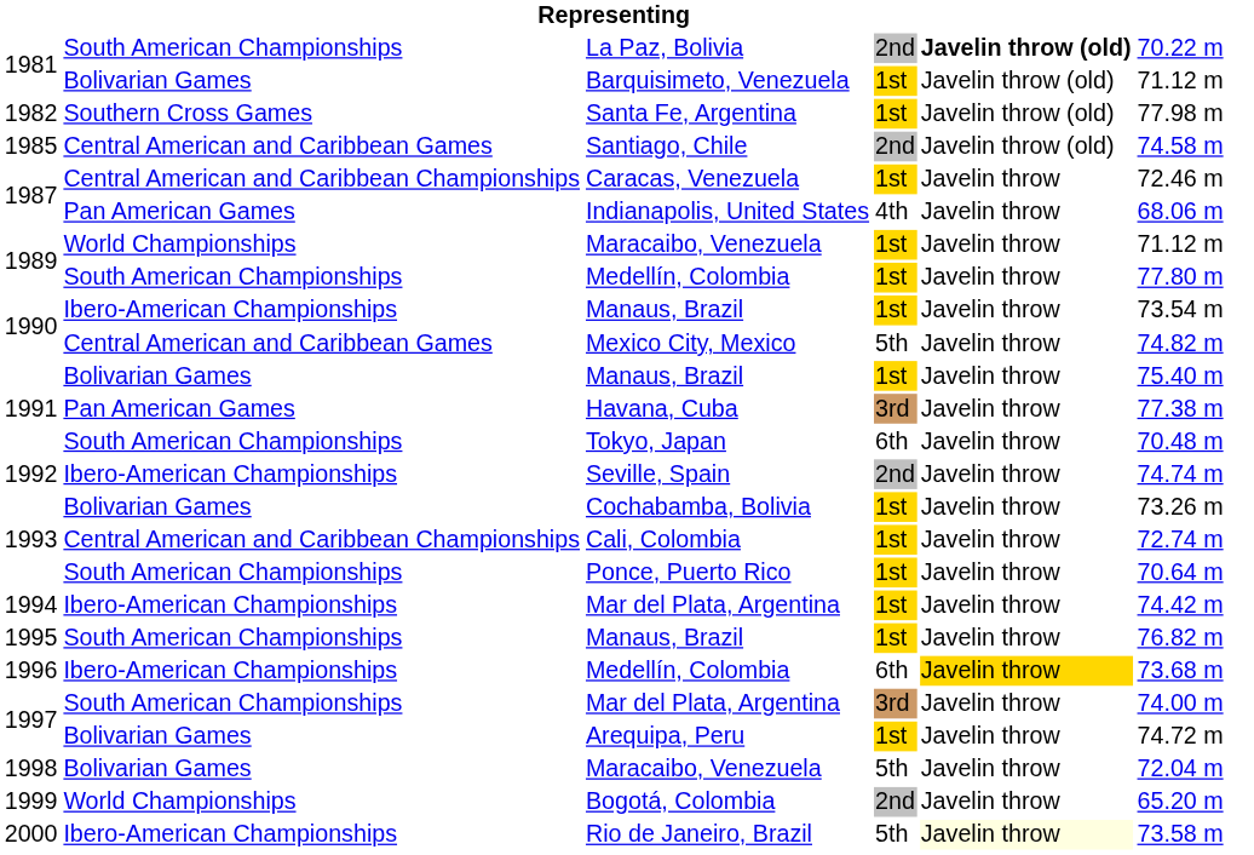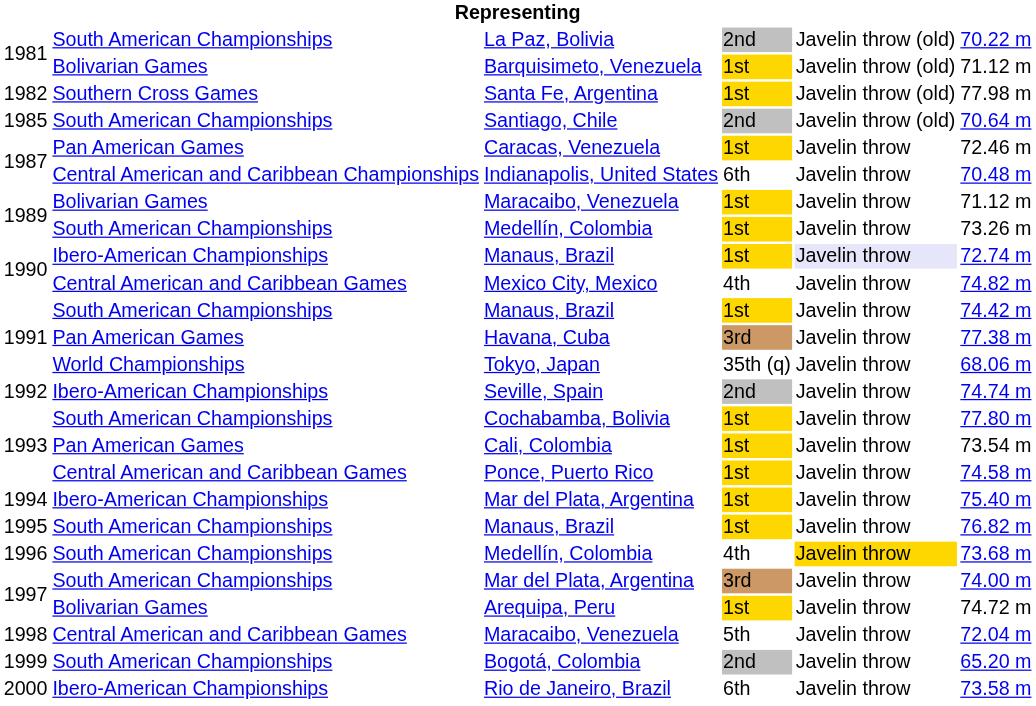La Paz, Bolivia | column 5: bold -> normal
Santiago, Chile | column 2: Central American and Caribbean Games -> South American Championships
Santiago, Chile | column 6: 74.58 m -> 70.64 m
Caracas, Venezuela | column 2: Central American and Caribbean Championships -> Pan American Games
Indianapolis, United States | column 2: Pan American Games -> Central American and Caribbean Championships
Indianapolis, United States | column 4: 4th -> 6th
Indianapolis, United States | column 6: 68.06 m -> 70.48 m
1989 / Maracaibo, Venezuela | column 2: World Championships -> Bolivarian Games
1989 / Medellín, Colombia | column 6: 77.80 m -> 73.26 m
1990 / Manaus, Brazil | column 5: no background -> lavender background
1990 / Manaus, Brazil | column 6: 73.54 m -> 72.74 m
Mexico City, Mexico | column 4: 5th -> 4th
1991 / Manaus, Brazil | column 2: Bolivarian Games -> South American Championships
1991 / Manaus, Brazil | column 6: 75.40 m -> 74.42 m
Tokyo, Japan | column 2: South American Championships -> World Championships
Tokyo, Japan | column 4: 6th -> 35th (q)
Tokyo, Japan | column 6: 70.48 m -> 68.06 m
Cochabamba, Bolivia | column 2: Bolivarian Games -> South American Championships
Cochabamba, Bolivia | column 6: 73.26 m -> 77.80 m
Cali, Colombia | column 2: Central American and Caribbean Championships -> Pan American Games
Cali, Colombia | column 6: 72.74 m -> 73.54 m
Ponce, Puerto Rico | column 2: South American Championships -> Central American and Caribbean Games
Ponce, Puerto Rico | column 6: 70.64 m -> 74.58 m
1994 / Mar del Plata, Argentina | column 6: 74.42 m -> 75.40 m
1996 / Medellín, Colombia | column 2: Ibero-American Championships -> South American Championships
1996 / Medellín, Colombia | column 4: 6th -> 4th
1998 / Maracaibo, Venezuela | column 2: Bolivarian Games -> Central American and Caribbean Games
Bogotá, Colombia | column 2: World Championships -> South American Championships
Rio de Janeiro, Brazil | column 4: 5th -> 6th
Rio de Janeiro, Brazil | column 5: lightyellow background -> no background
